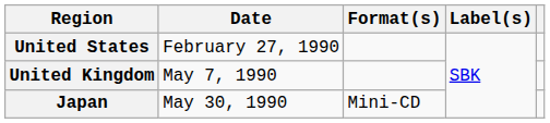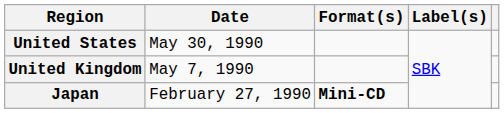United States | Date: February 27, 1990 -> May 30, 1990
Japan | Date: May 30, 1990 -> February 27, 1990
Japan | Format(s): normal -> bold
